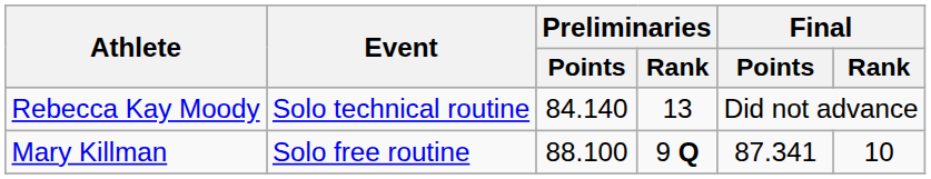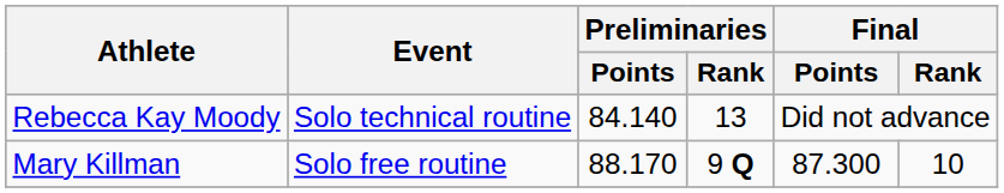Mary Killman | Preliminaries / Points: 88.100 -> 88.170
Mary Killman | Final / Points: 87.341 -> 87.300
